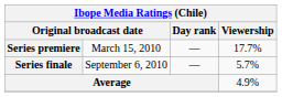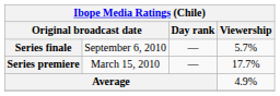rows swapped: Series premiere <-> Series finale
